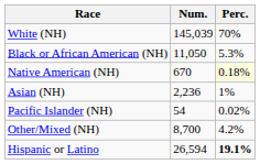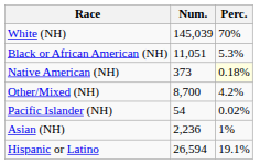Black or African American (NH) | Num.: 11,050 -> 11,051
Native American (NH) | Num.: 670 -> 373
rows swapped: Asian (NH) <-> Other/Mixed (NH)
Hispanic or Latino | Perc.: bold -> normal
